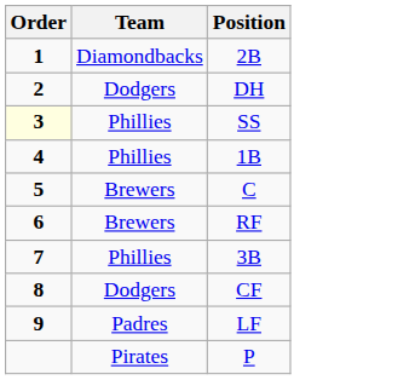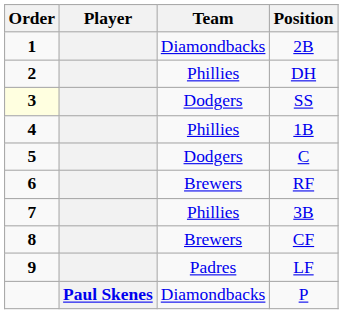+ column: Player | Paul Skenes
DH | Team: Dodgers -> Phillies
SS | Team: Phillies -> Dodgers
C | Team: Brewers -> Dodgers
CF | Team: Dodgers -> Brewers
P | Team: Pirates -> Diamondbacks
